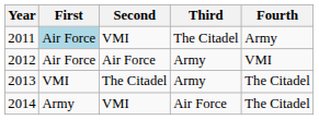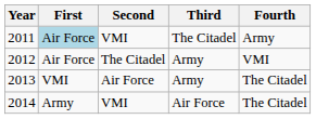2012 | Second: Air Force -> The Citadel
2013 | Second: The Citadel -> Air Force
